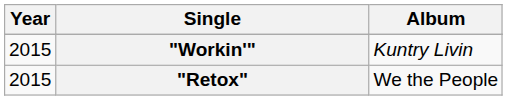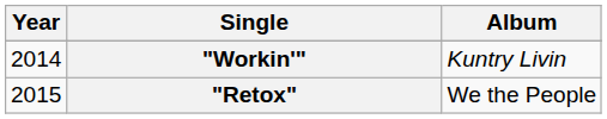"Workin'" | Year: 2015 -> 2014
